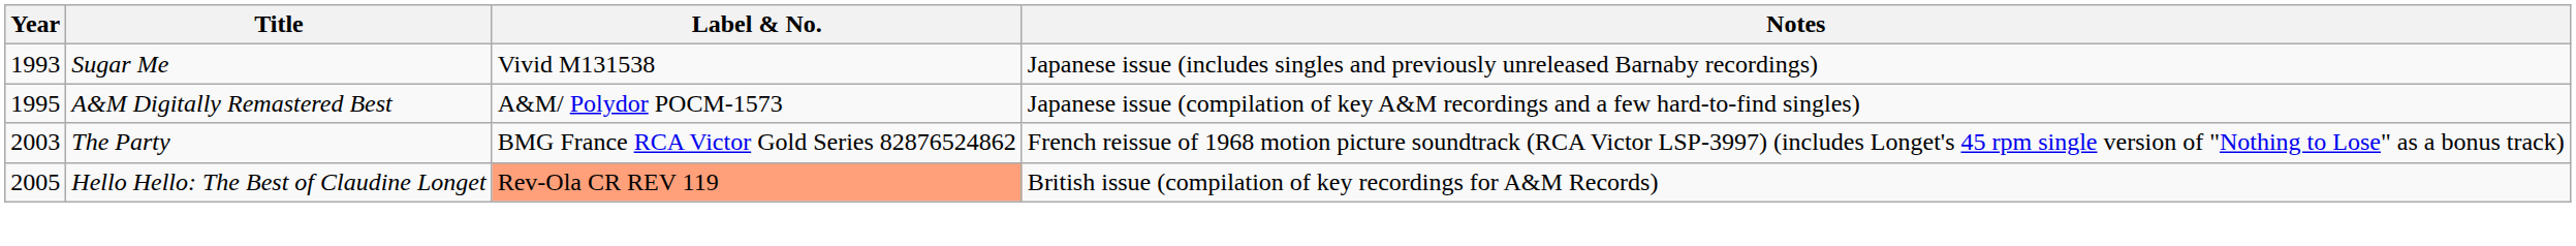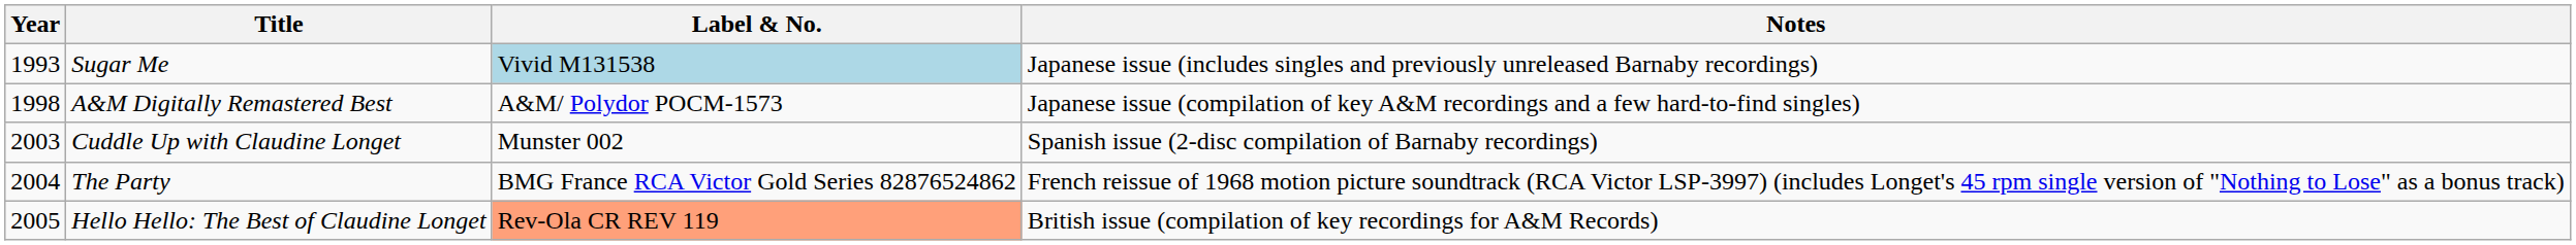Sugar Me | Label & No.: no background -> lightblue background
A&M Digitally Remastered Best | Year: 1995 -> 1998
+ row: 2003 | Cuddle Up with Claudine Longet | Munster 002 | Spanish issue (2-disc compilation of Barnaby recordings)
The Party | Year: 2003 -> 2004
